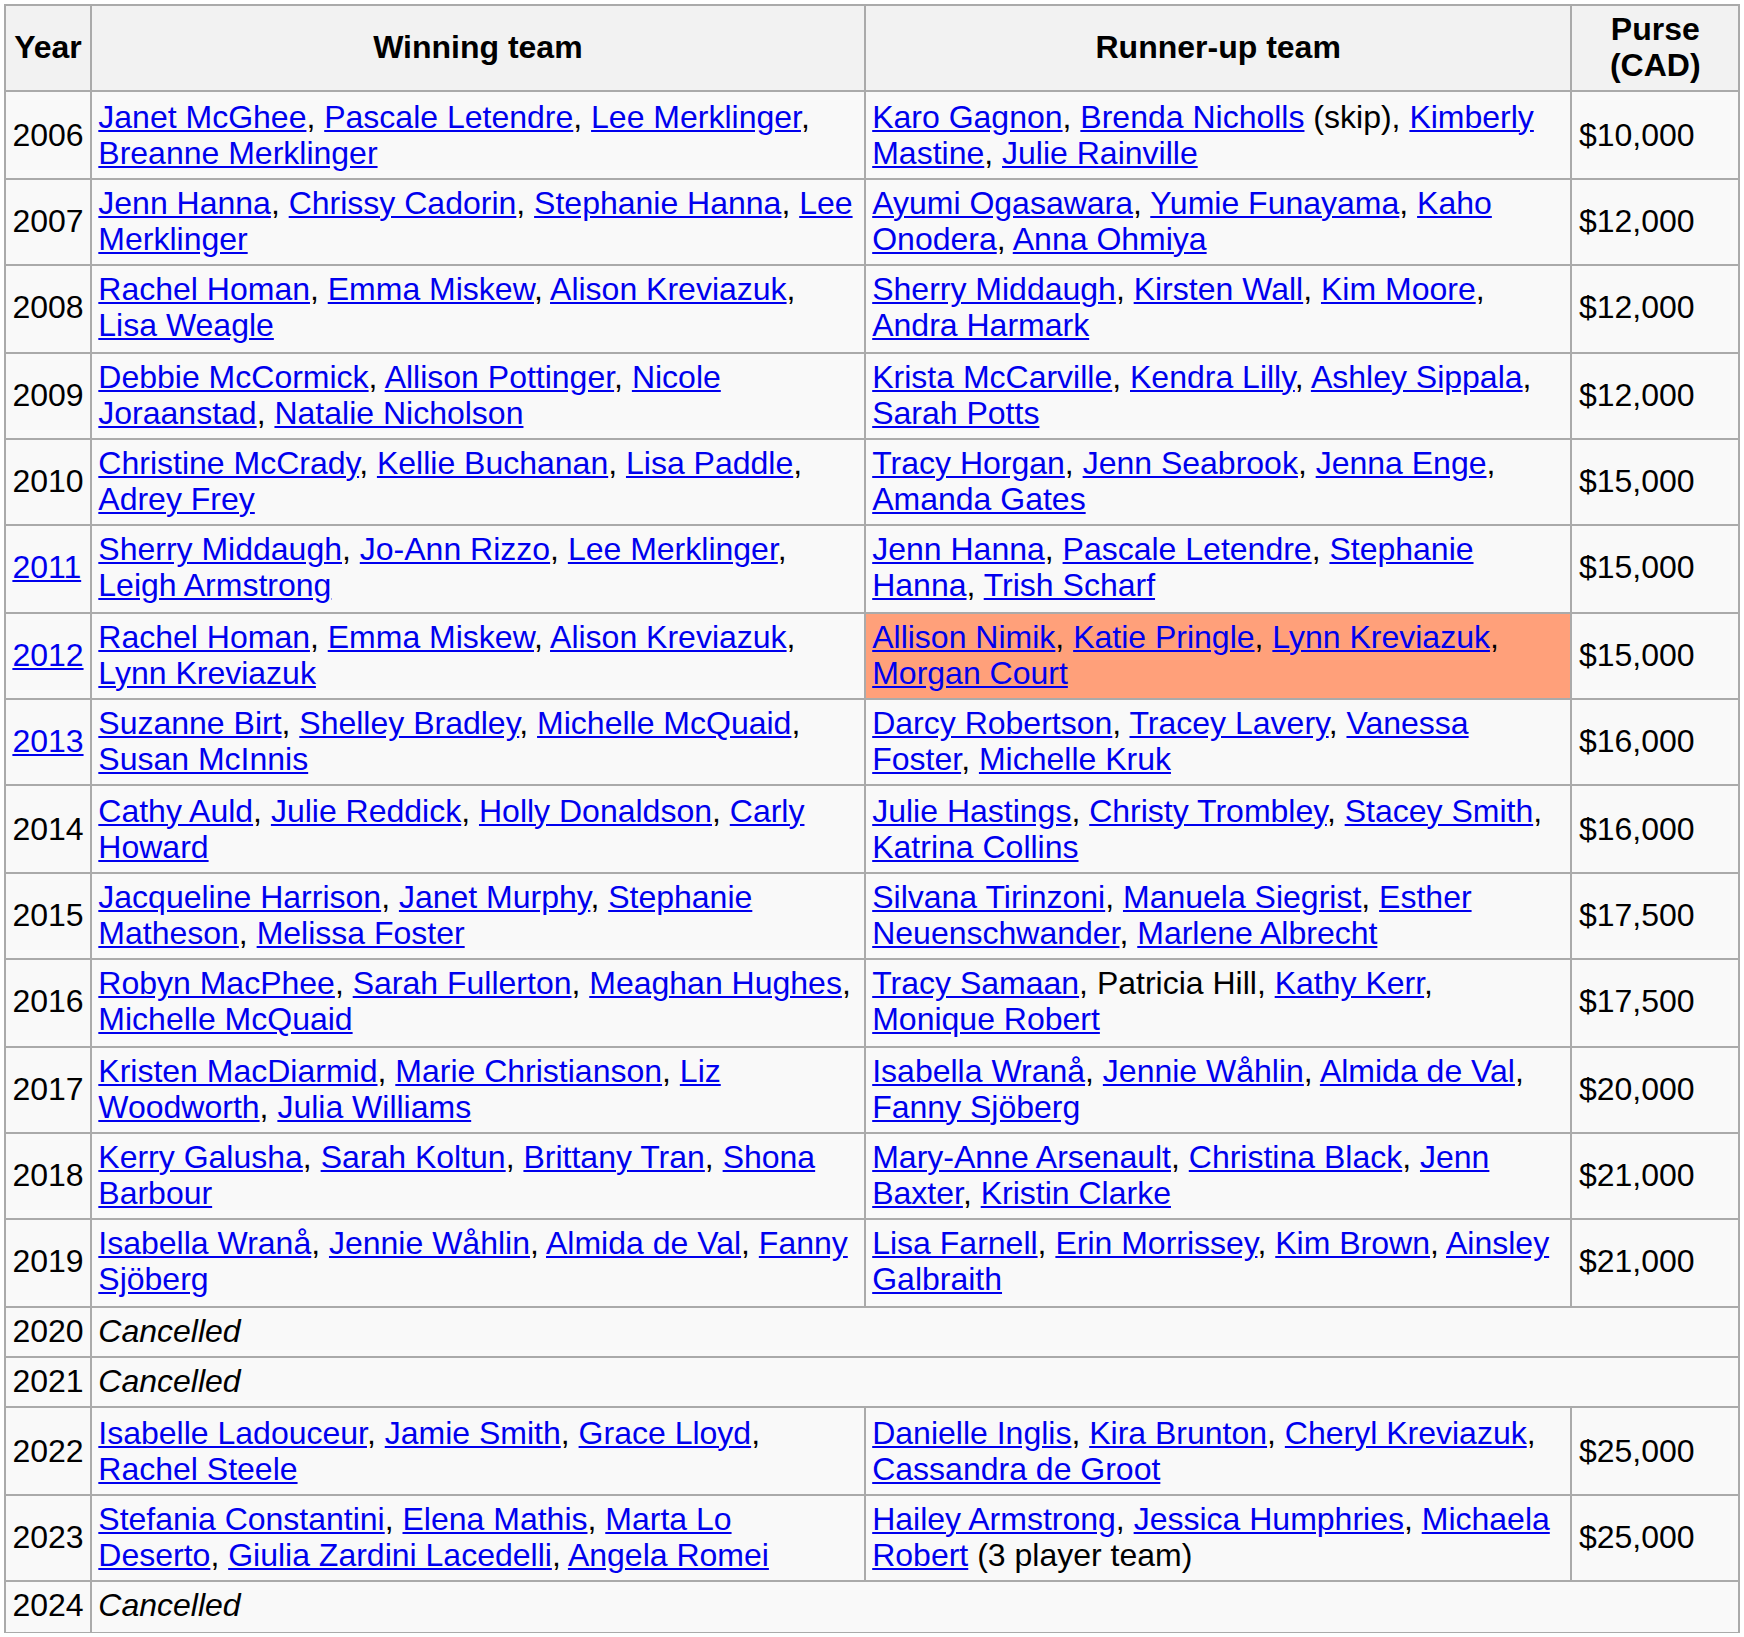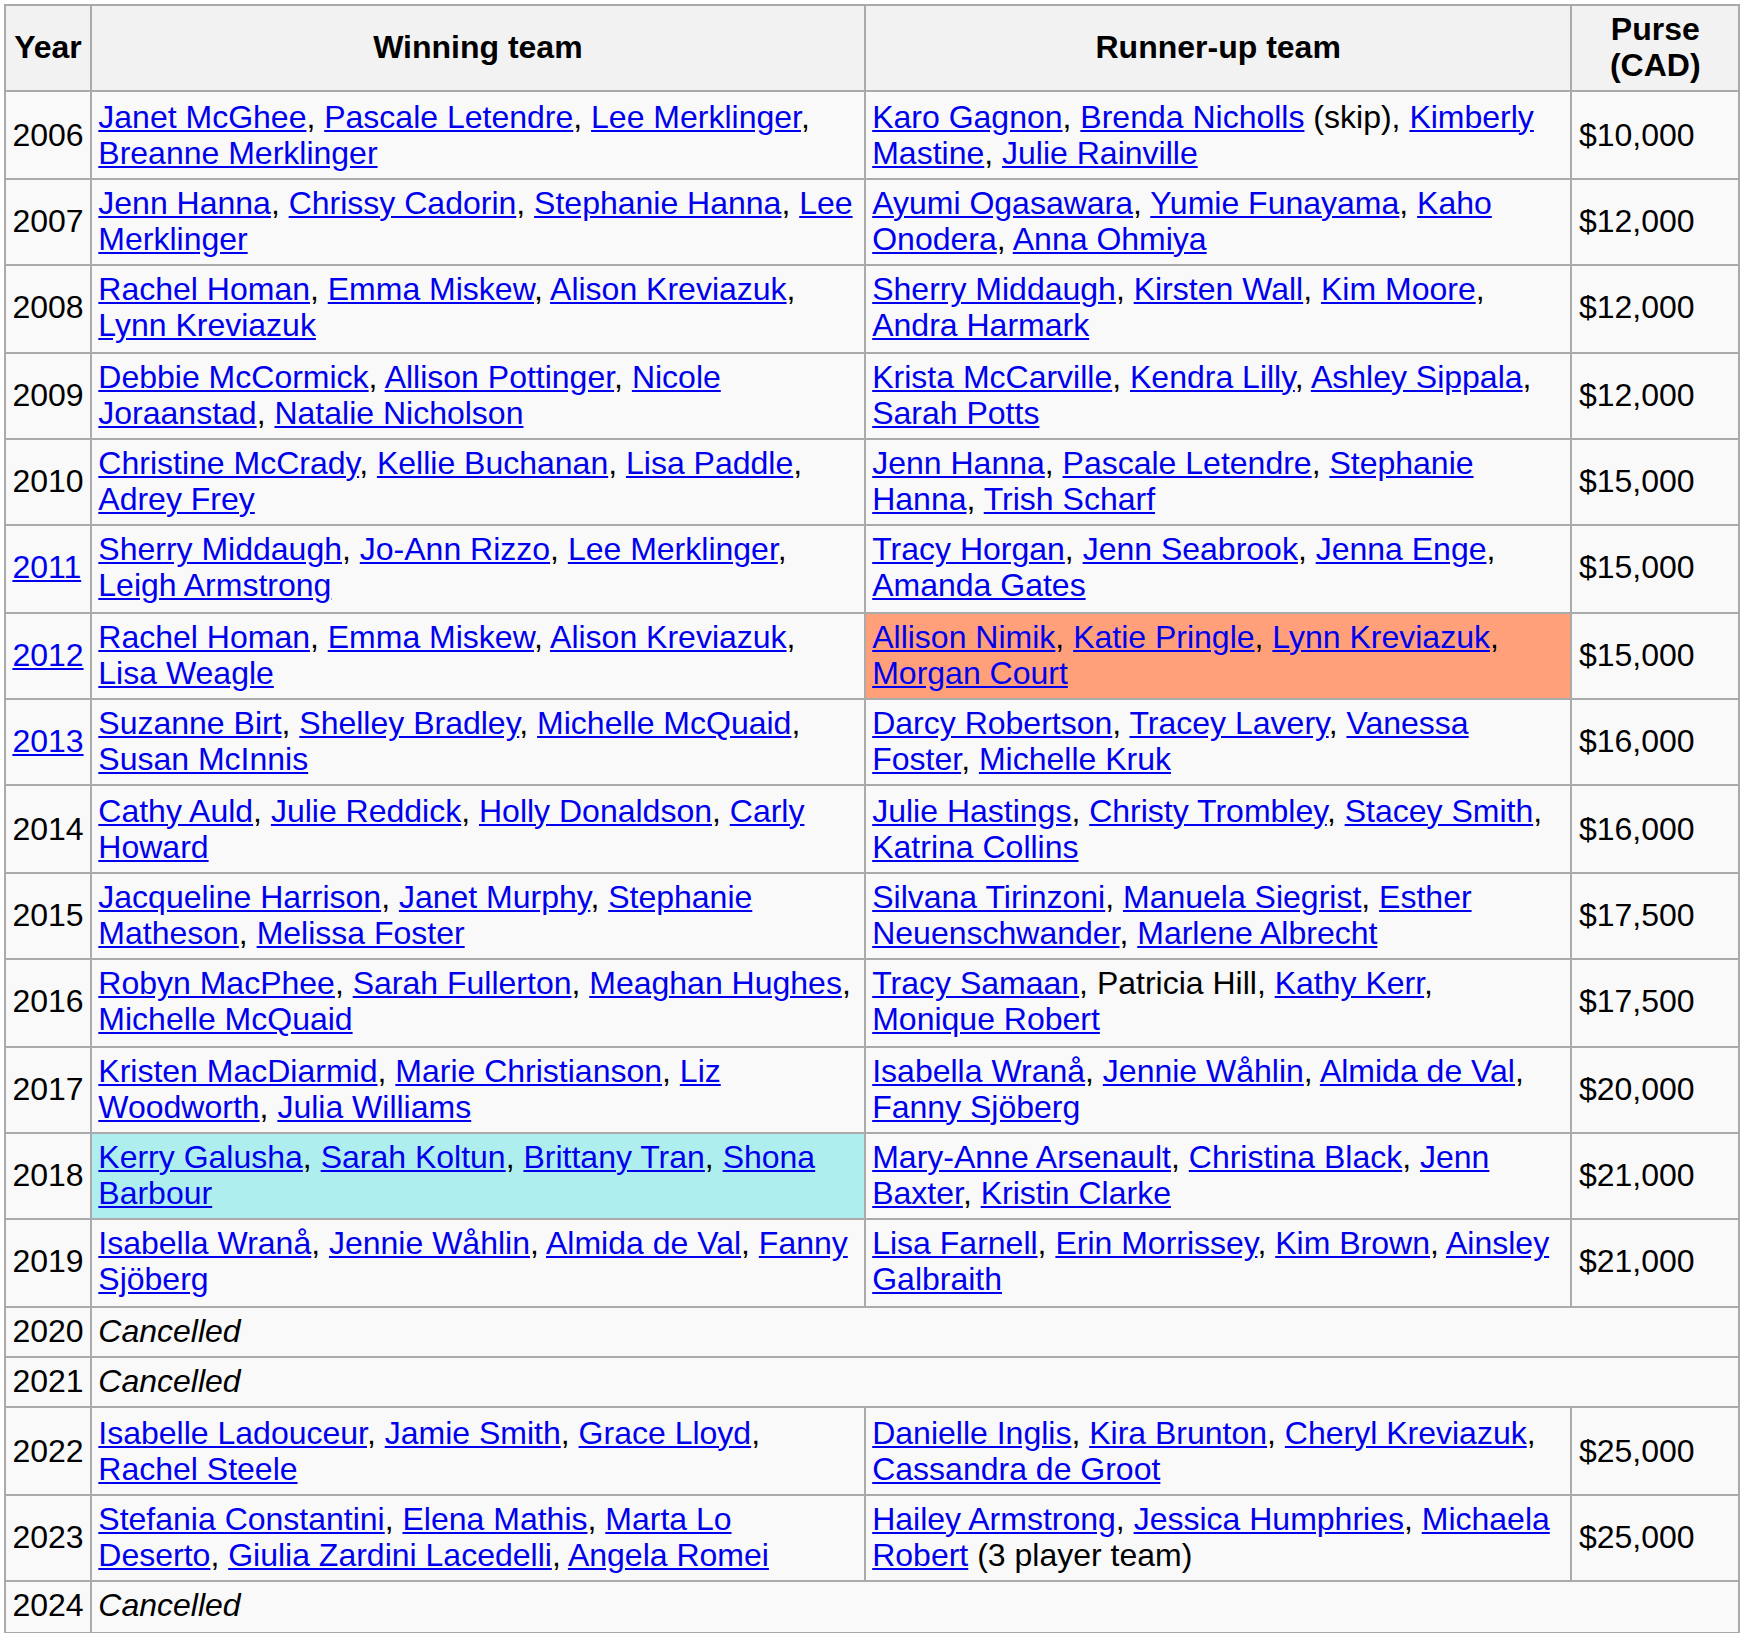2008 | Winning team: Rachel Homan, Emma Miskew, Alison Kreviazuk, Lisa Weagle -> Rachel Homan, Emma Miskew, Alison Kreviazuk, Lynn Kreviazuk
2010 | Runner-up team: Tracy Horgan, Jenn Seabrook, Jenna Enge, Amanda Gates -> Jenn Hanna, Pascale Letendre, Stephanie Hanna, Trish Scharf
2011 | Runner-up team: Jenn Hanna, Pascale Letendre, Stephanie Hanna, Trish Scharf -> Tracy Horgan, Jenn Seabrook, Jenna Enge, Amanda Gates
2012 | Winning team: Rachel Homan, Emma Miskew, Alison Kreviazuk, Lynn Kreviazuk -> Rachel Homan, Emma Miskew, Alison Kreviazuk, Lisa Weagle
2018 | Winning team: no background -> paleturquoise background
